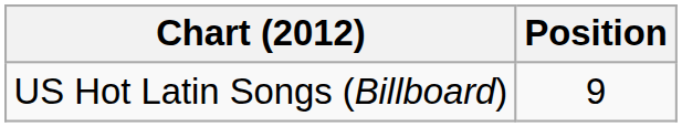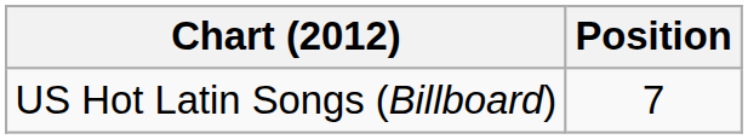US Hot Latin Songs (Billboard) | Position: 9 -> 7
